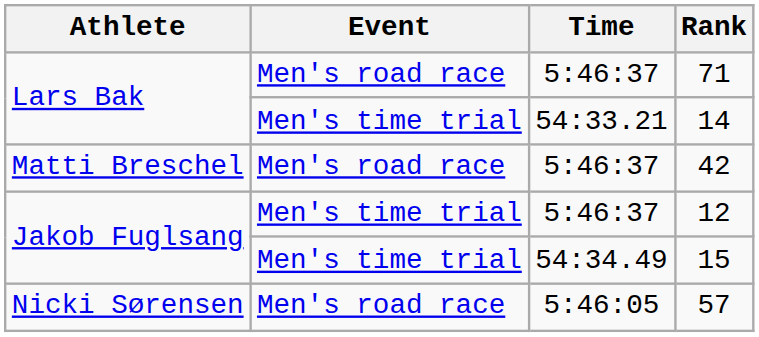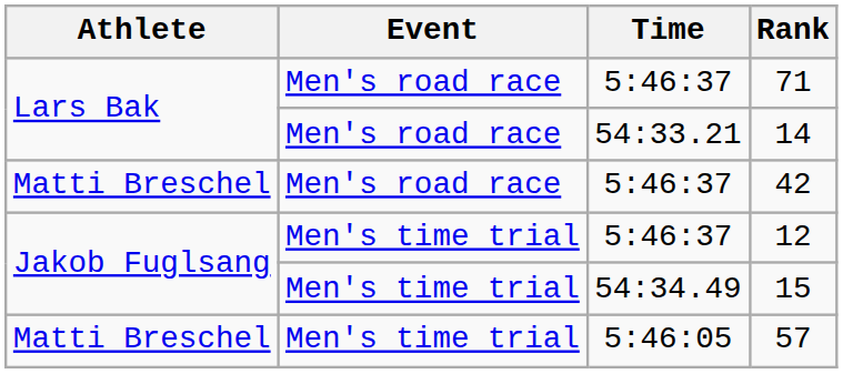14 | Event: Men's time trial -> Men's road race
57 | Athlete: Nicki Sørensen -> Matti Breschel
57 | Event: Men's road race -> Men's time trial
